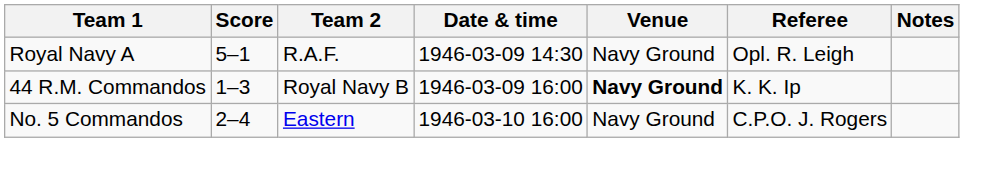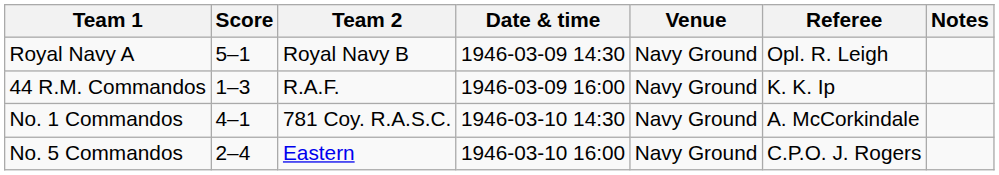Royal Navy A | Team 2: R.A.F. -> Royal Navy B
44 R.M. Commandos | Team 2: Royal Navy B -> R.A.F.
44 R.M. Commandos | Venue: bold -> normal
+ row: No. 1 Commandos | 4–1 | 781 Coy. R.A.S.C. | 1946-03-10 14:30 | Navy Ground | A. McCorkindale
